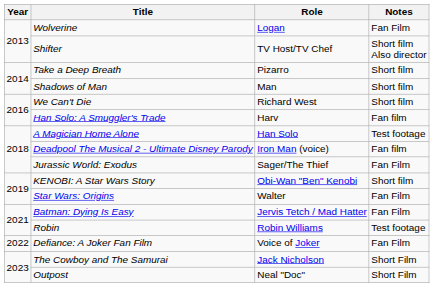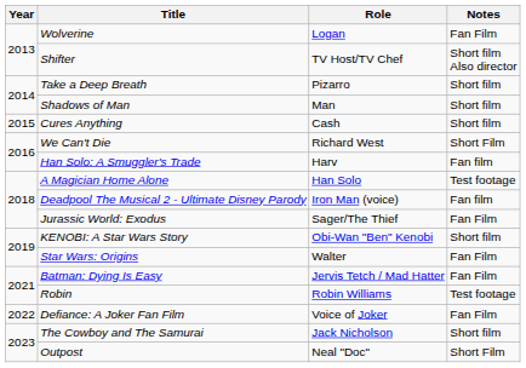+ row: 2015 | Cures Anything | Cash | Short film
We Can't Die | Notes: Short film -> Short Film
The Cowboy and The Samurai | Notes: Short Film -> Short film
